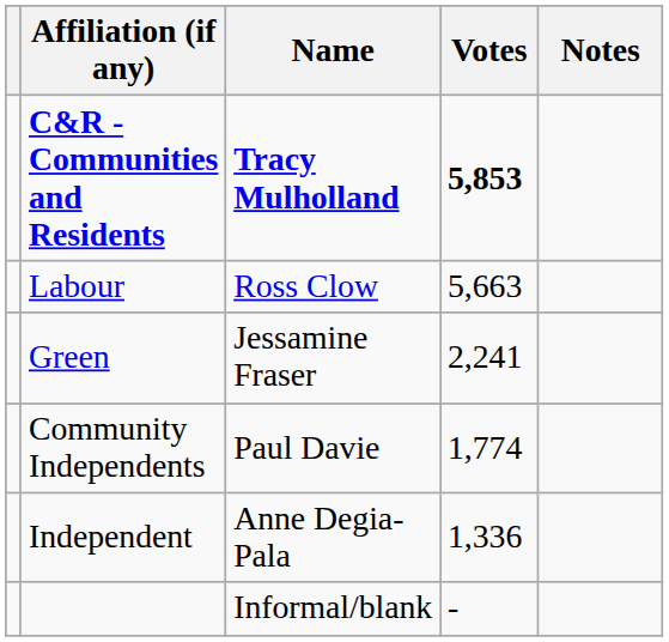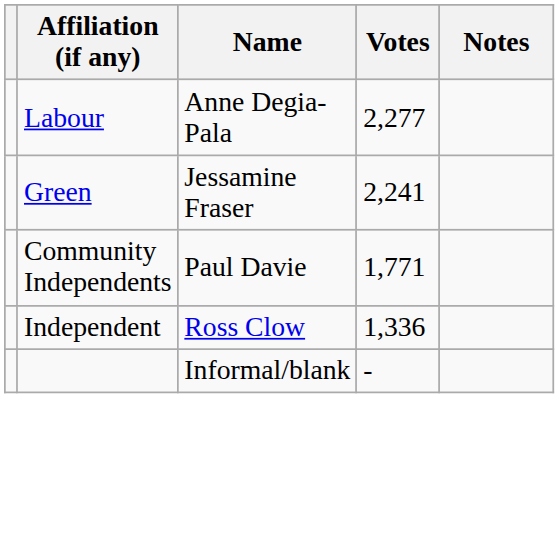- row: C&R - Communities and Residents | Tracy Mulholland | 5,853
Labour | Name: Ross Clow -> Anne Degia-Pala
Labour | Votes: 5,663 -> 2,277
Community Independents | Votes: 1,774 -> 1,771
Independent | Name: Anne Degia-Pala -> Ross Clow
